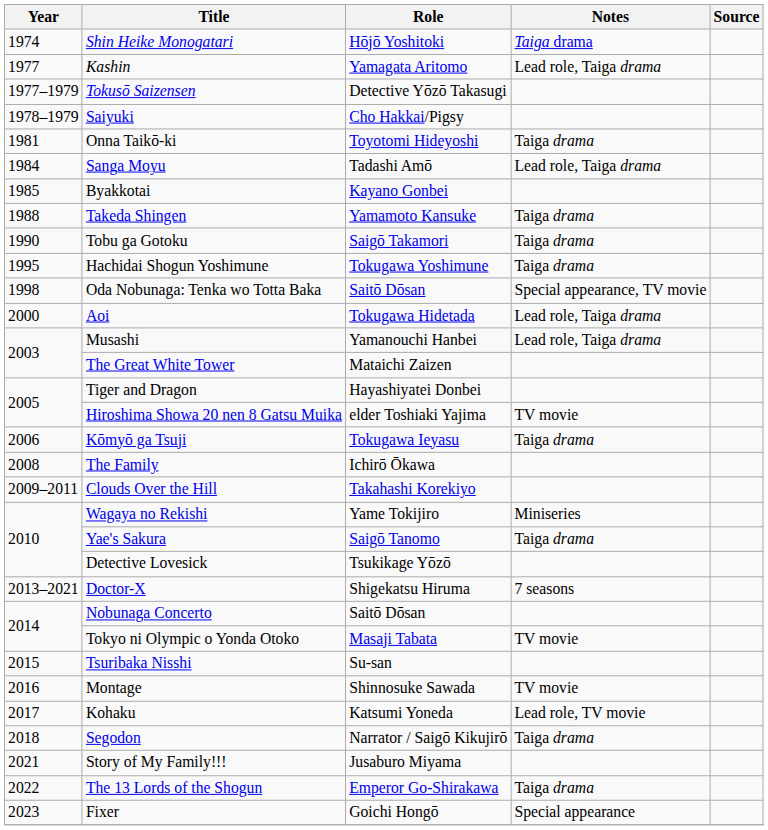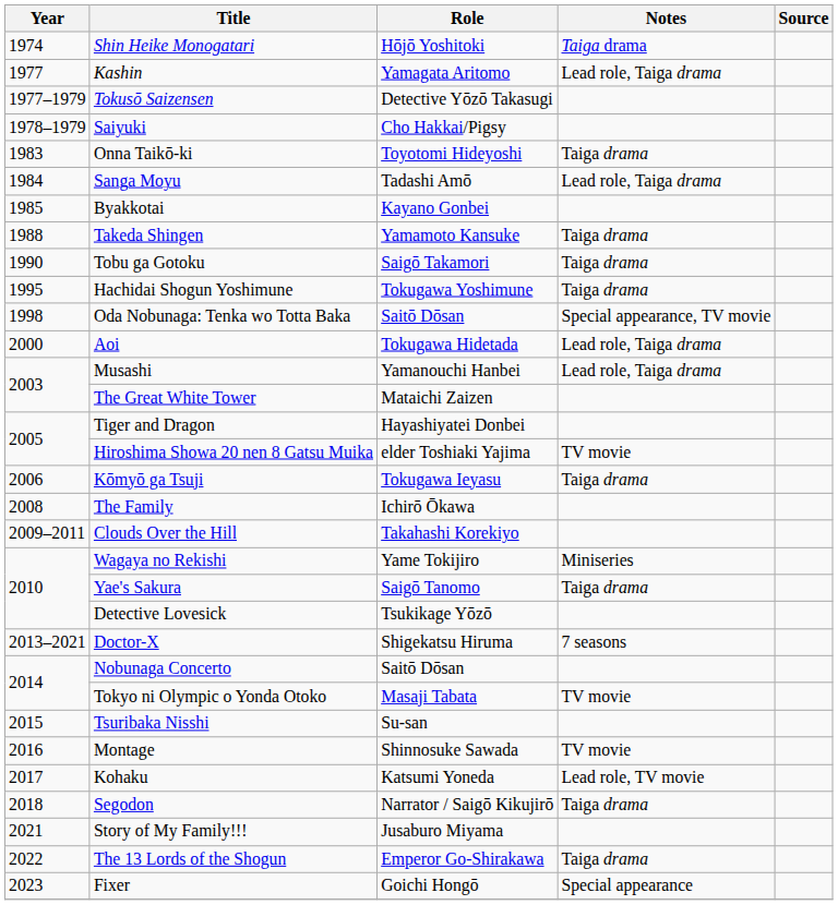Onna Taikō-ki | Year: 1981 -> 1983
